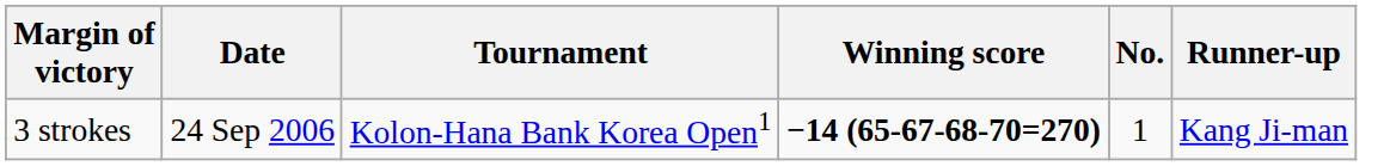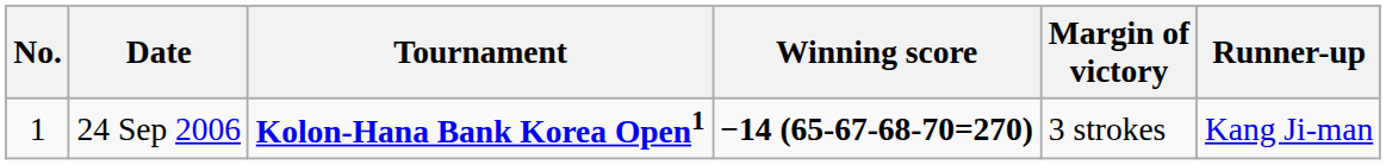columns swapped: No. <-> Margin of victory
24 Sep 2006 | Tournament: normal -> bold
